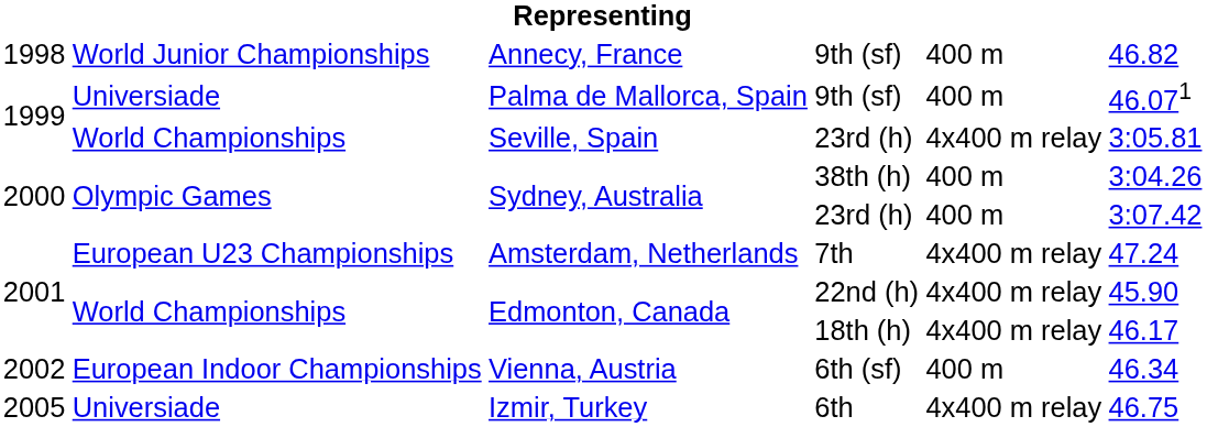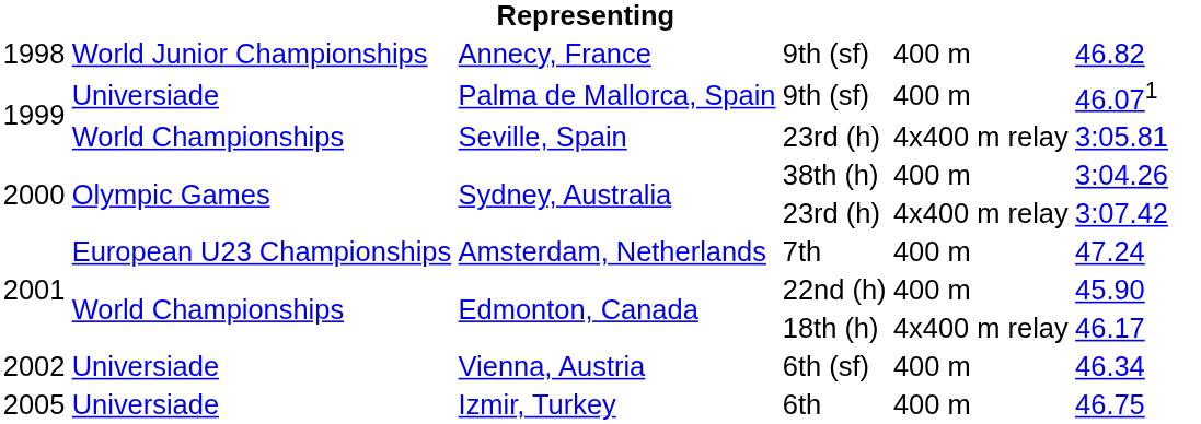Sydney, Australia / 23rd (h) | column 5: 400 m -> 4x400 m relay
Amsterdam, Netherlands | column 5: 4x400 m relay -> 400 m
Edmonton, Canada / 22nd (h) | column 5: 4x400 m relay -> 400 m
Vienna, Austria | column 2: European Indoor Championships -> Universiade
Izmir, Turkey | column 5: 4x400 m relay -> 400 m
